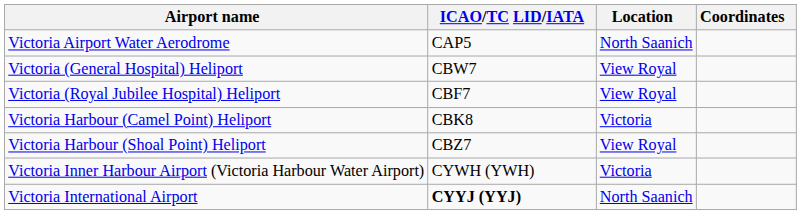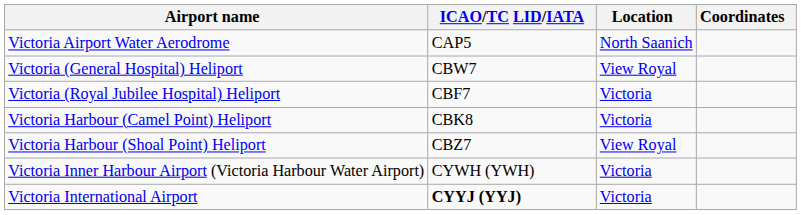Victoria (Royal Jubilee Hospital) Heliport | Location: View Royal -> Victoria
Victoria International Airport | Location: North Saanich -> Victoria
